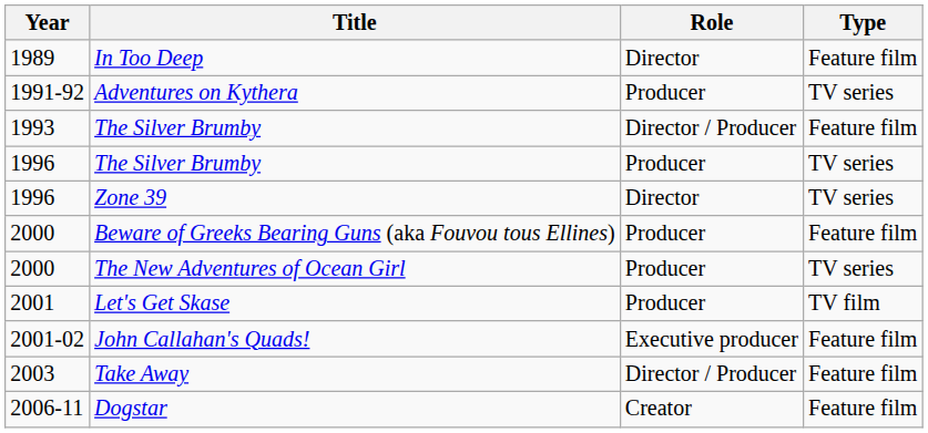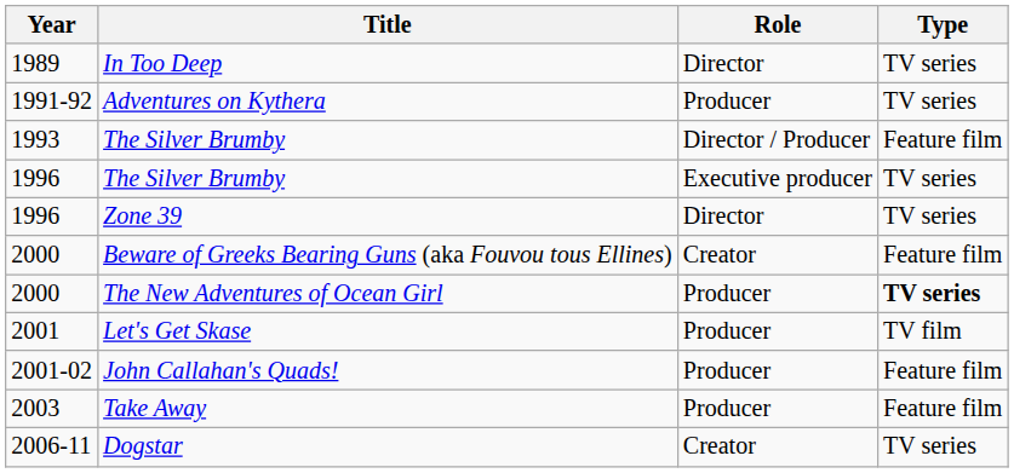In Too Deep | Type: Feature film -> TV series
1996 / The Silver Brumby | Role: Producer -> Executive producer
Beware of Greeks Bearing Guns (aka Fouvou tous Ellines) | Role: Producer -> Creator
The New Adventures of Ocean Girl | Type: normal -> bold
John Callahan's Quads! | Role: Executive producer -> Producer
Take Away | Role: Director / Producer -> Producer
Dogstar | Type: Feature film -> TV series
